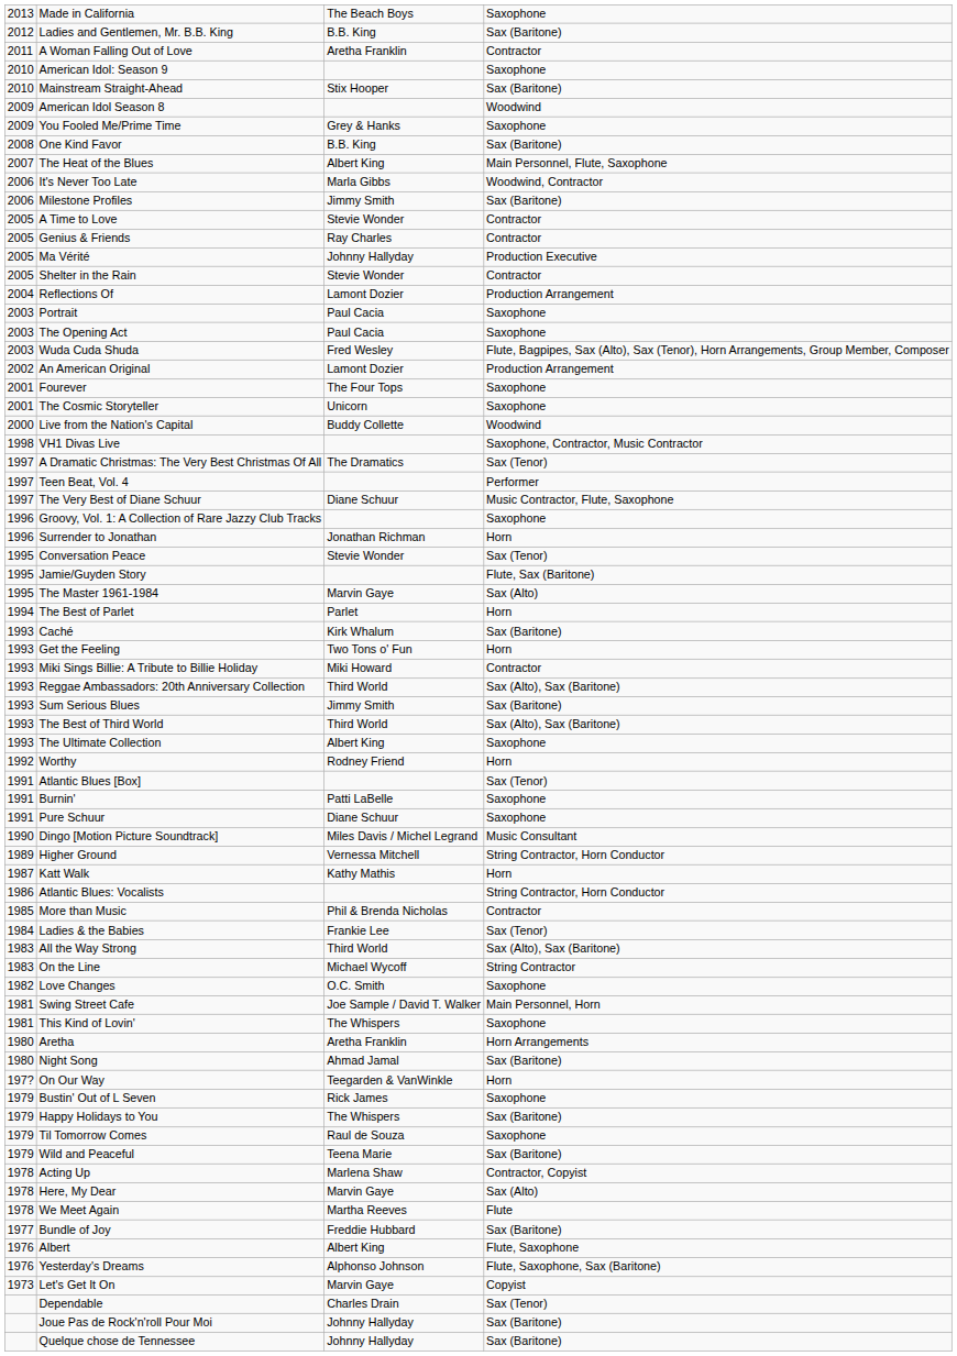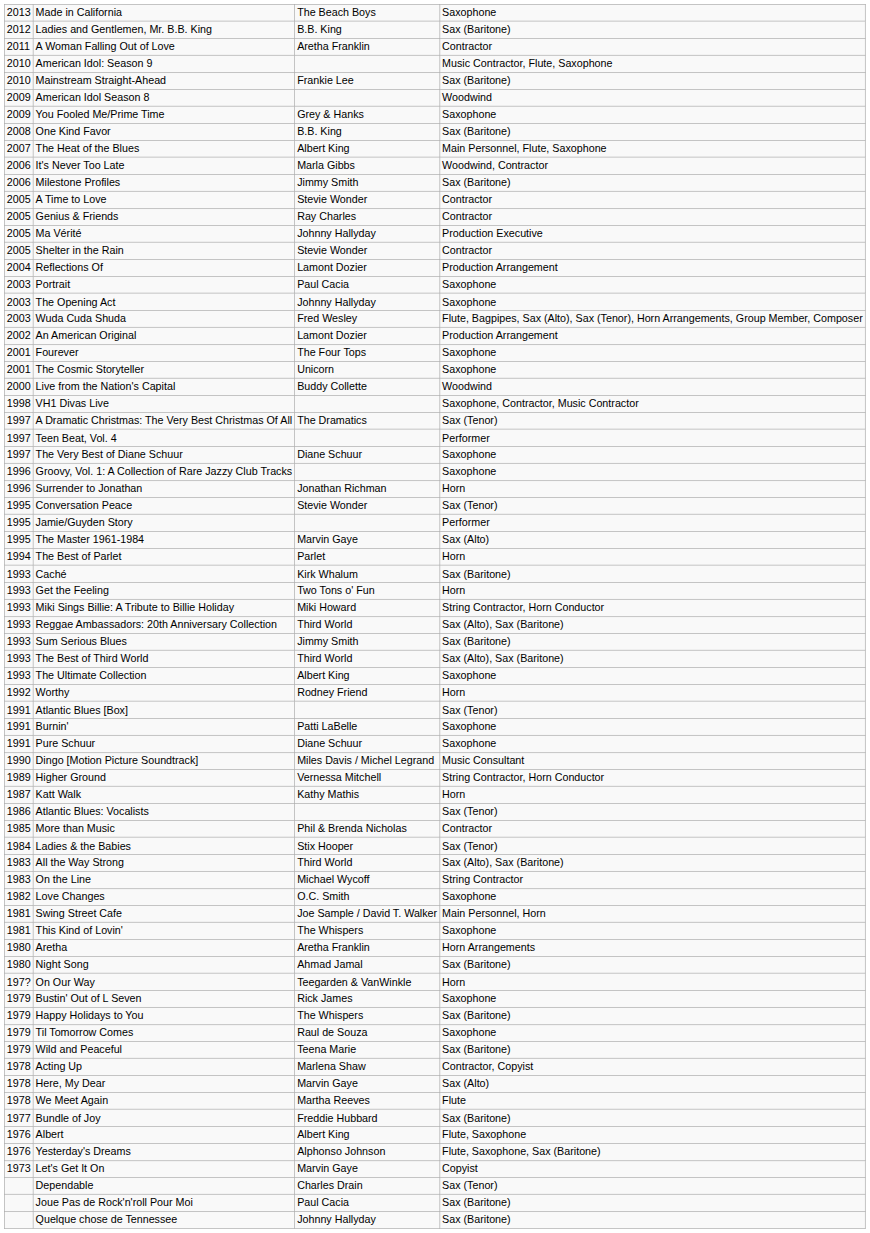American Idol: Season 9 | column 4: Saxophone -> Music Contractor, Flute, Saxophone
Mainstream Straight-Ahead | column 3: Stix Hooper -> Frankie Lee
The Opening Act | column 3: Paul Cacia -> Johnny Hallyday
The Very Best of Diane Schuur | column 4: Music Contractor, Flute, Saxophone -> Saxophone
Jamie/Guyden Story | column 4: Flute, Sax (Baritone) -> Performer
Miki Sings Billie: A Tribute to Billie Holiday | column 4: Contractor -> String Contractor, Horn Conductor
Atlantic Blues: Vocalists | column 4: String Contractor, Horn Conductor -> Sax (Tenor)
Ladies & the Babies | column 3: Frankie Lee -> Stix Hooper
Joue Pas de Rock'n'roll Pour Moi | column 3: Johnny Hallyday -> Paul Cacia
